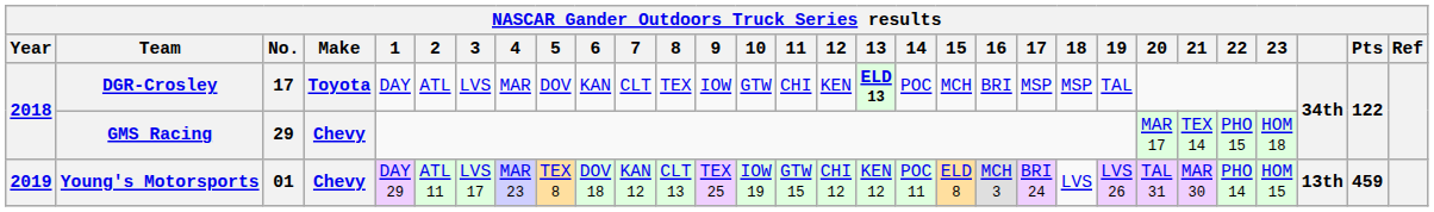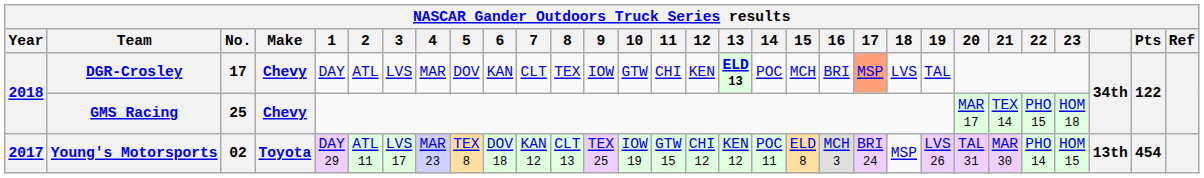DGR-Crosley | Make: Toyota -> Chevy
DGR-Crosley | 17: no background -> lightsalmon background
DGR-Crosley | 18: MSP -> LVS
GMS Racing | No.: 29 -> 25
Young's Motorsports | Year: 2019 -> 2017
Young's Motorsports | No.: 01 -> 02
Young's Motorsports | Make: Chevy -> Toyota
Young's Motorsports | 18: LVS -> MSP
Young's Motorsports | Pts: 459 -> 454
